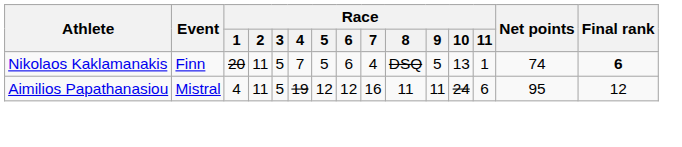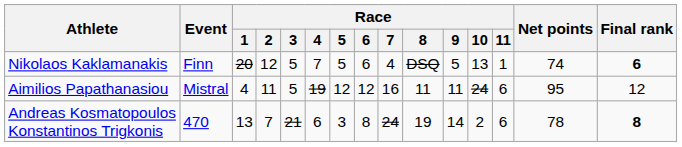Nikolaos Kaklamanakis | Race / 2: 11 -> 12
+ row: Andreas Kosmatopoulos Konstantinos Trigkonis | 470 | 13 | 7 | 21 | 6 | 3 | 8 | 24 | 19 | 14 | 2 | 6 | 78 | 8
